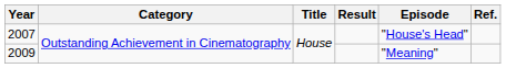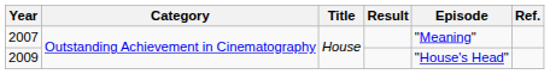2007 | Episode: "House's Head" -> "Meaning"
2009 | Episode: "Meaning" -> "House's Head"
